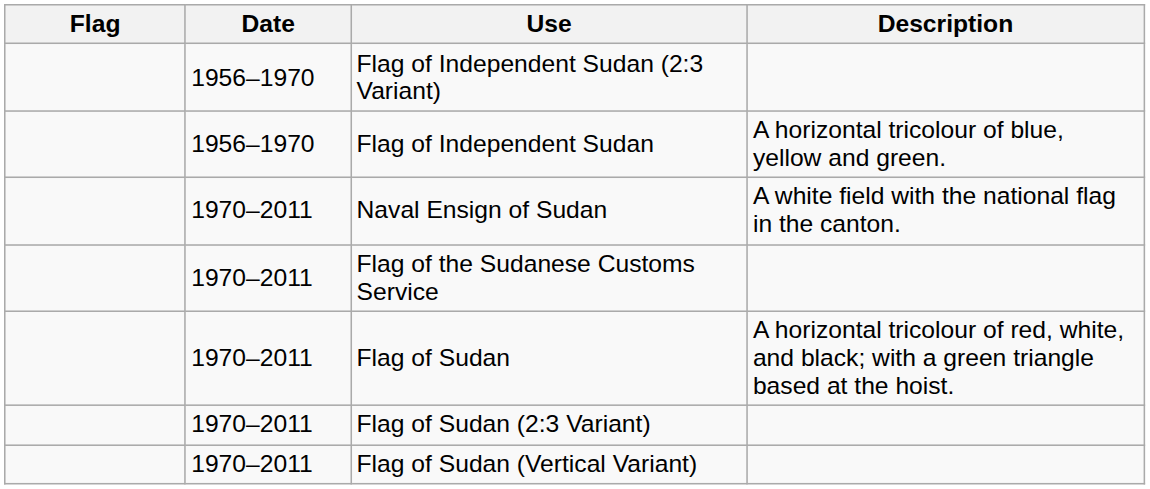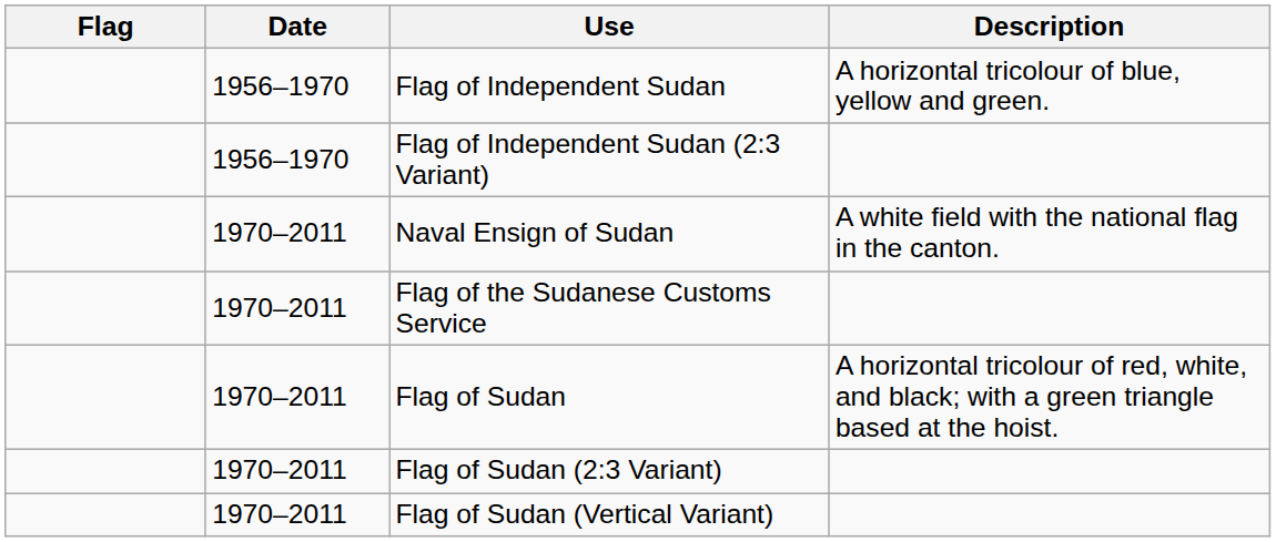rows swapped: Flag of Independent Sudan <-> Flag of Independent Sudan (2:3 Variant)
